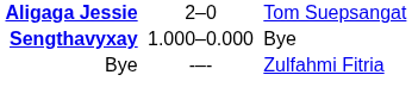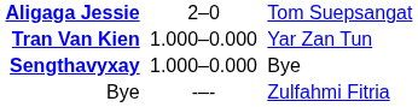+ row: Tran Van Kien | 1.000–0.000 | Yar Zan Tun
